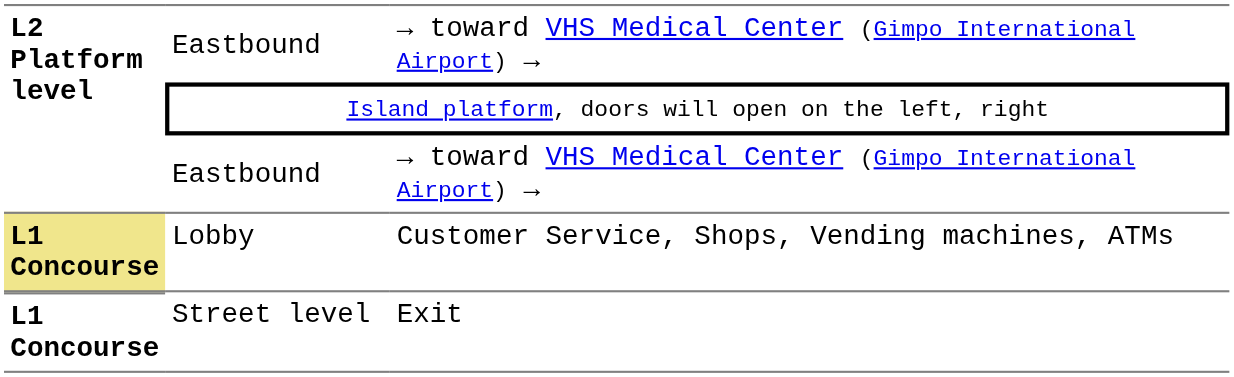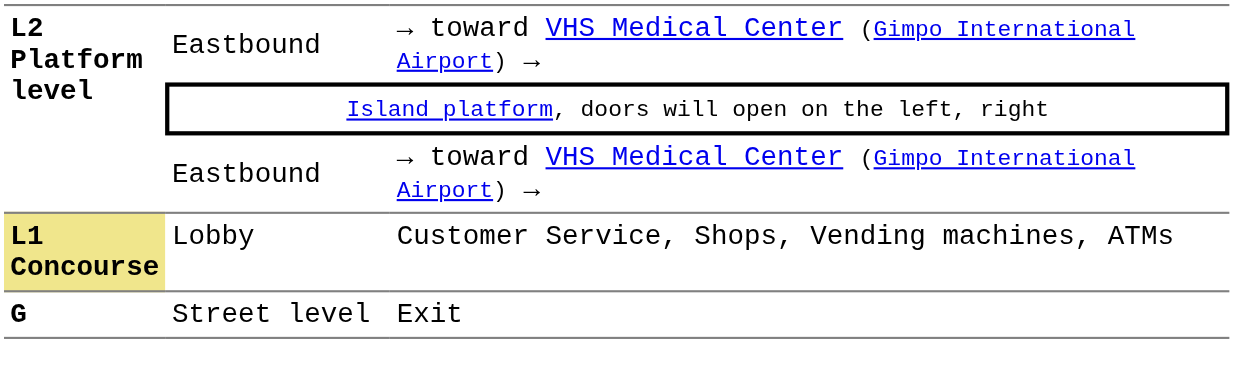Street level | L2 Platform level: L1 Concourse -> G
